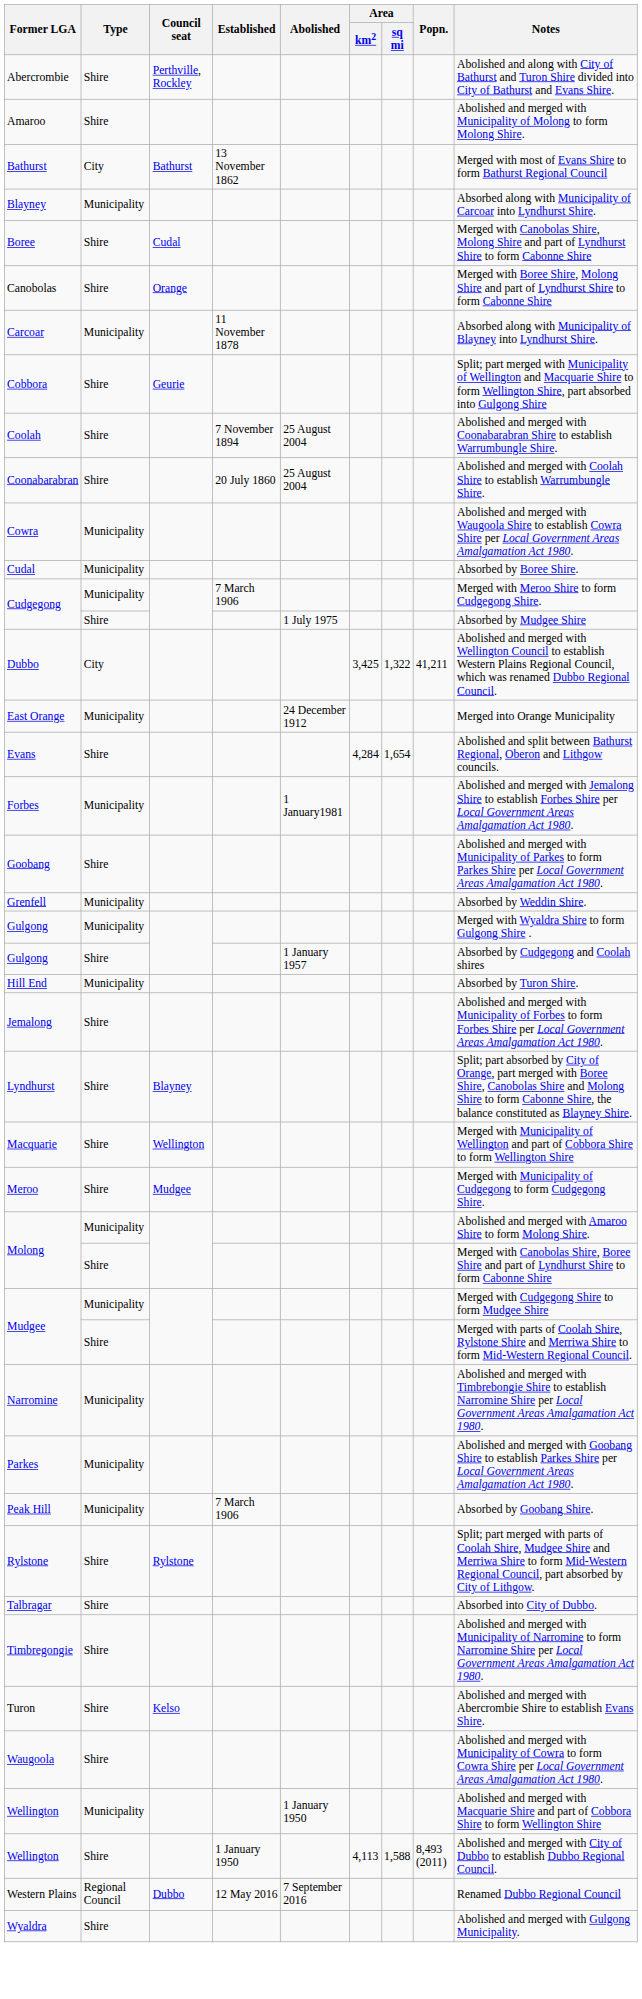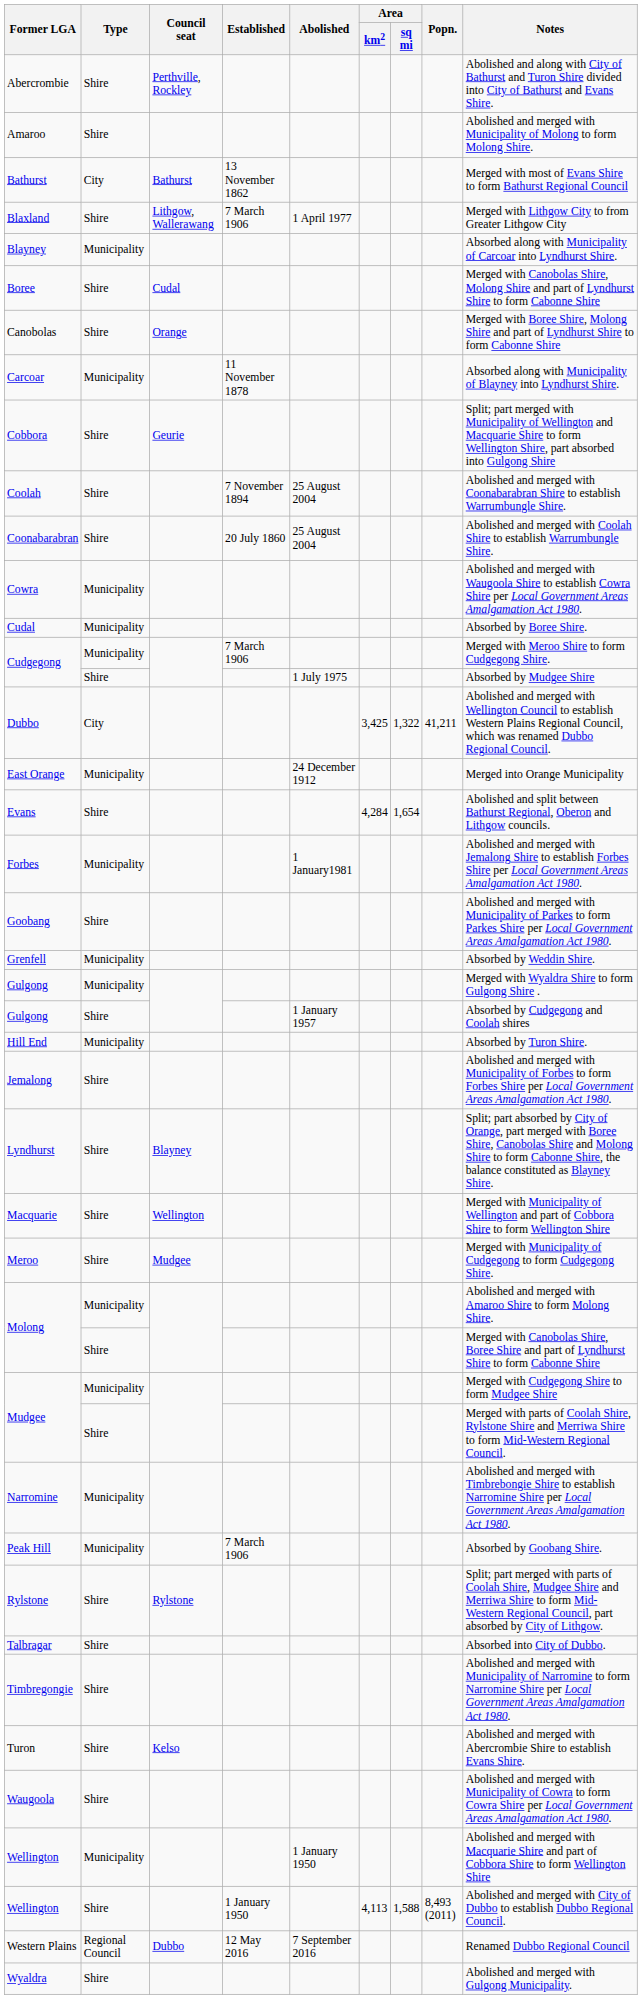+ row: Blaxland | Shire | Lithgow, Wallerawang | 7 March 1906 | 1 April 1977 | Merged with Lithgow City to from Greater Lithgow City
- row: Parkes | Municipality | Abolished and merged with Goobang Shire to establish Parkes Shire per Local Government Areas Amalgamation Act 1980.
